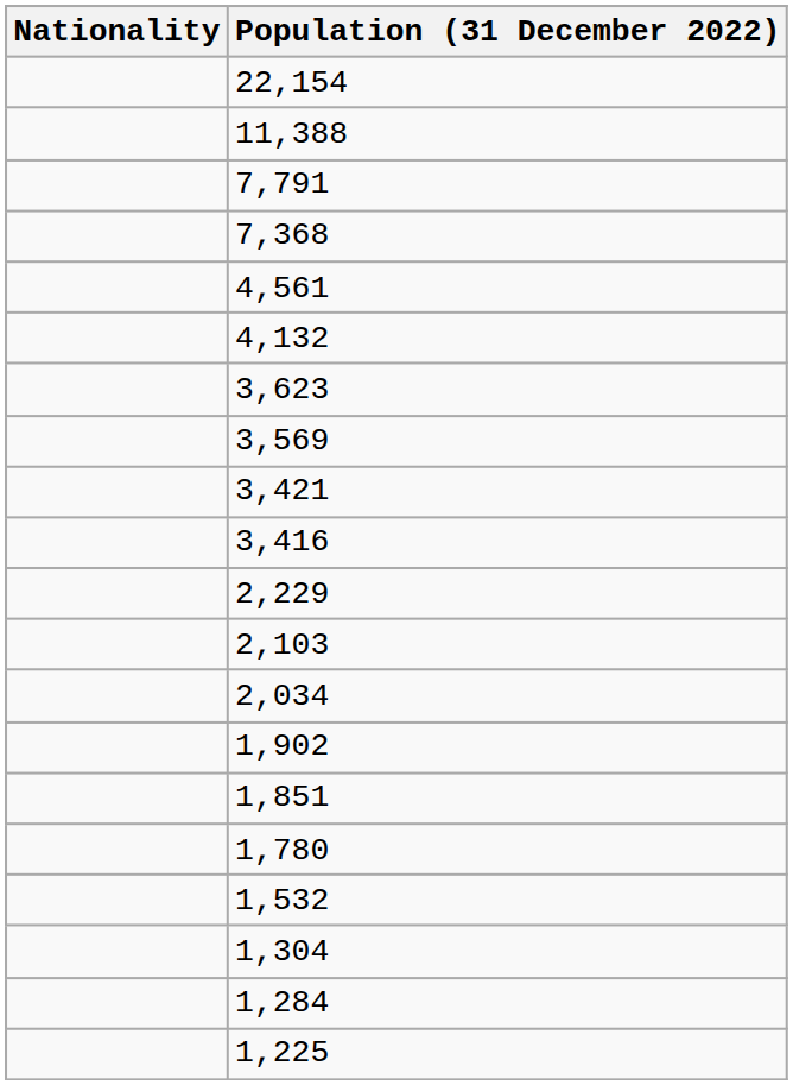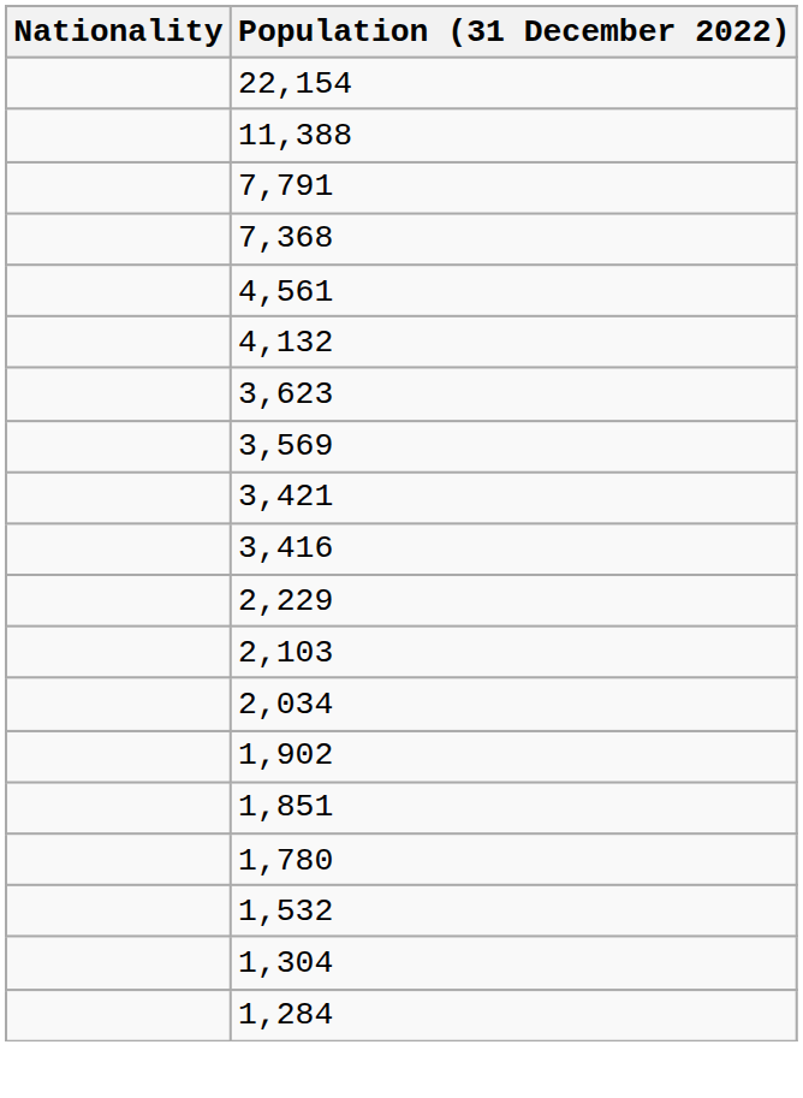- row: 1,225
